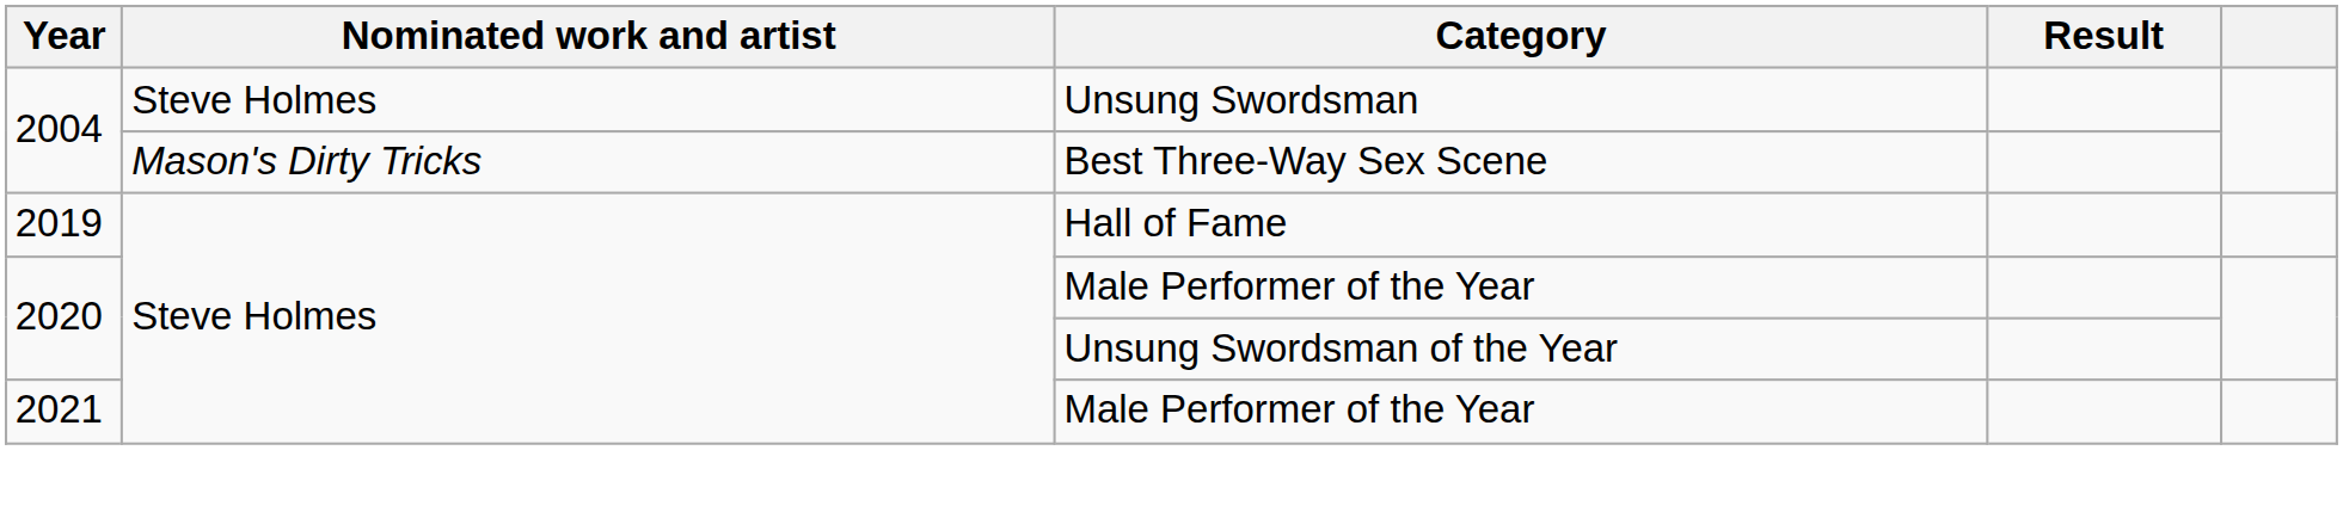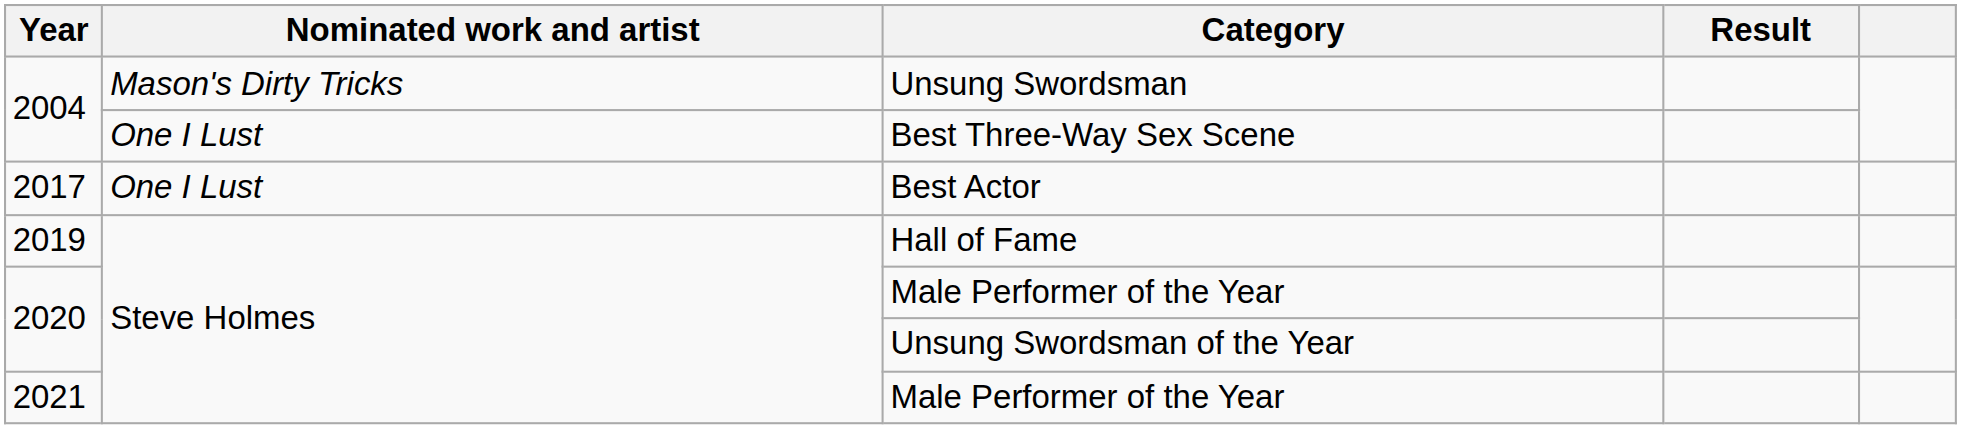Unsung Swordsman | Nominated work and artist: Steve Holmes -> Mason's Dirty Tricks
Best Three-Way Sex Scene | Nominated work and artist: Mason's Dirty Tricks -> One I Lust
+ row: 2017 | One I Lust | Best Actor
